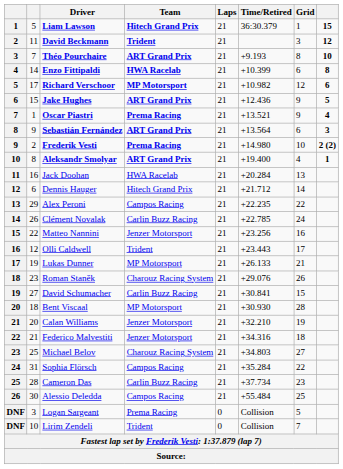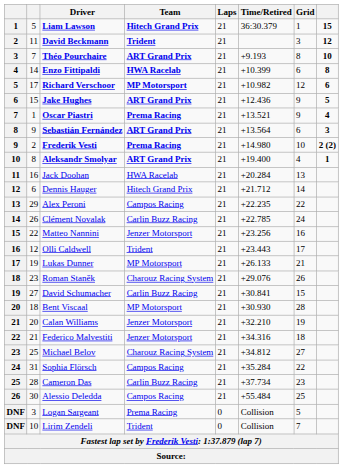Michael Belov | Time/Retired: +34.803 -> +34.812
